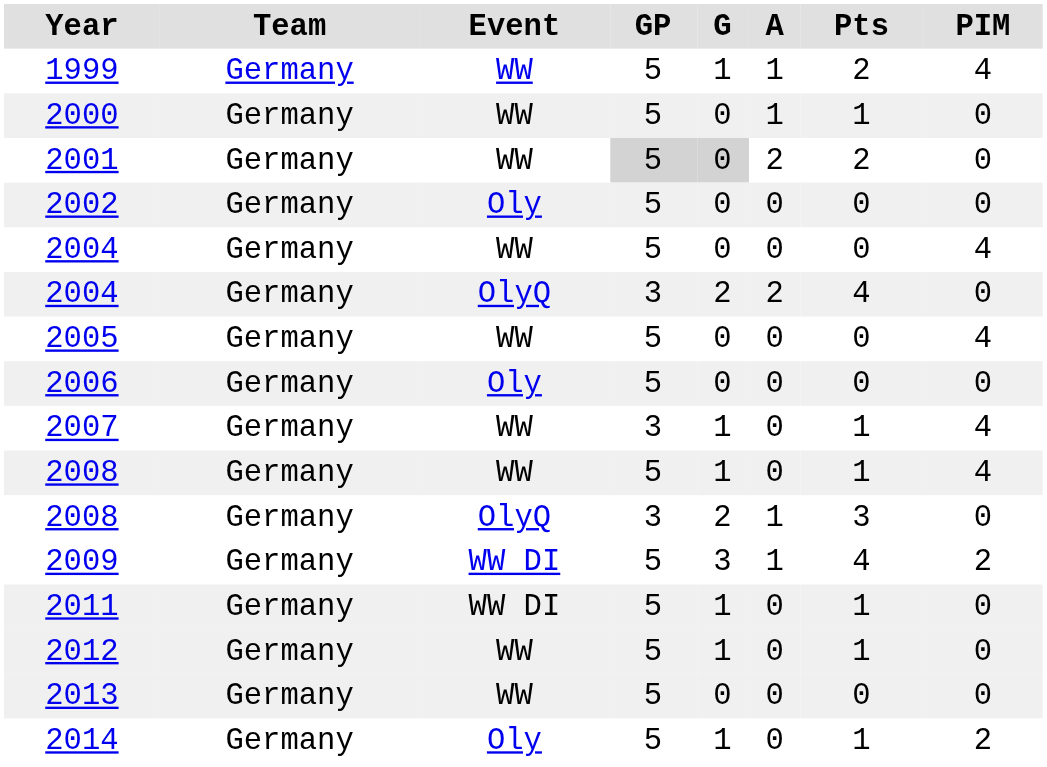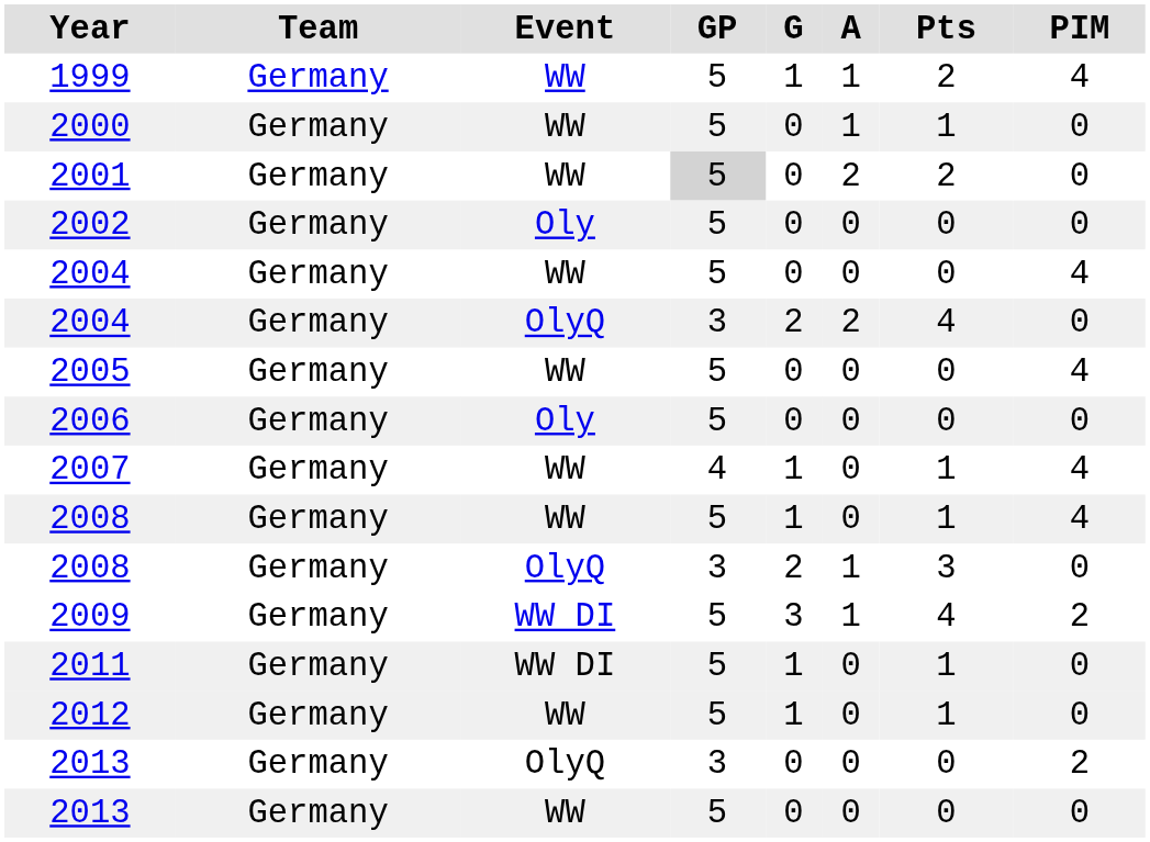2001 | G: lightgrey background -> no background
2007 | GP: 3 -> 4
+ row: 2013 | Germany | OlyQ | 3 | 0 | 0 | 0 | 2
- row: 2014 | Germany | Oly | 5 | 1 | 0 | 1 | 2
